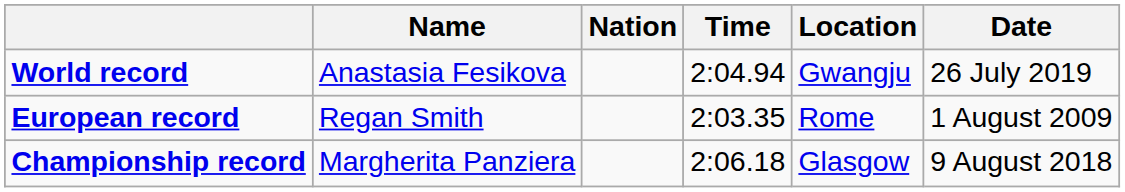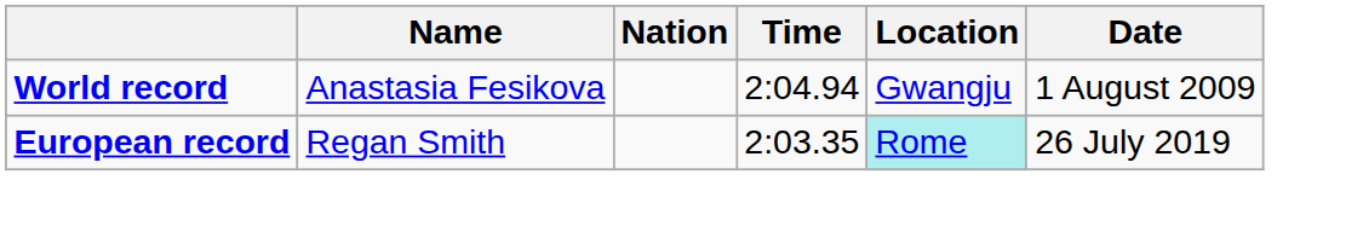World record | Date: 26 July 2019 -> 1 August 2009
European record | Location: no background -> paleturquoise background
European record | Date: 1 August 2009 -> 26 July 2019
- row: Championship record | Margherita Panziera | 2:06.18 | Glasgow | 9 August 2018
